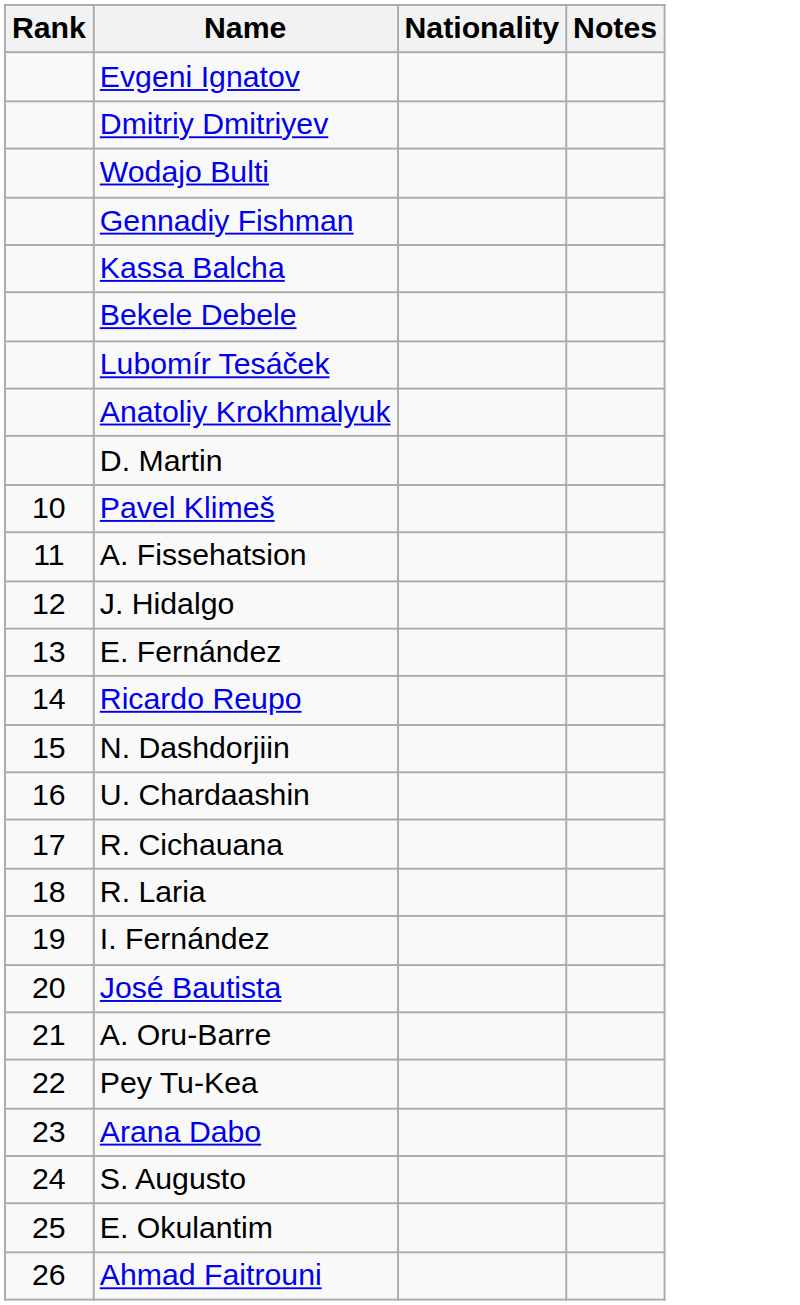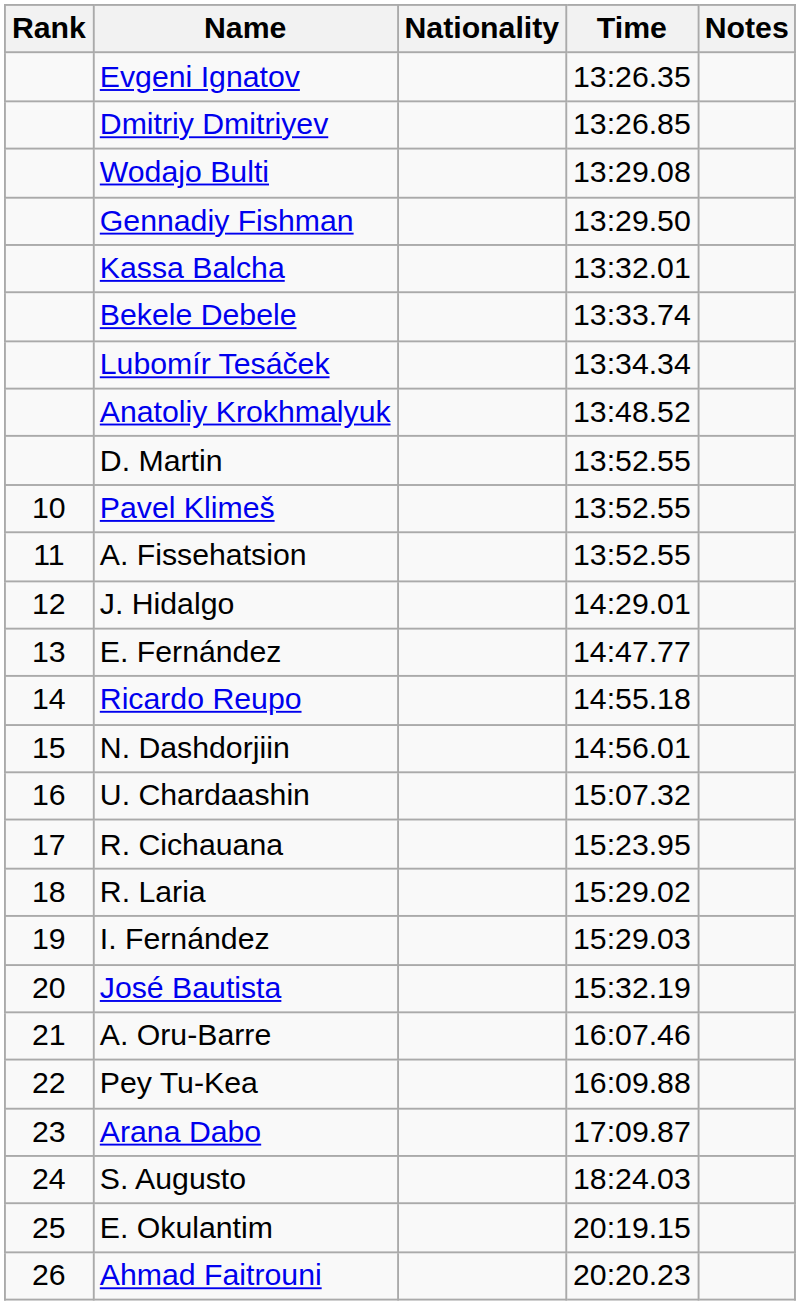+ column: Time | 13:26.35 | 13:26.85 | 13:29.08 | 13:29.50 | 13:32.01 | 13:33.74 | 13:34.34 | 13:48.52 | 13:52.55 | 13:52.55 | 13:52.55 | 14:29.01 | 14:47.77 | 14:55.18 | 14:56.01 | 15:07.32 | 15:23.95 | 15:29.02 | 15:29.03 | 15:32.19 | 16:07.46 | 16:09.88 | 17:09.87 | 18:24.03 | 20:19.15 | 20:20.23
